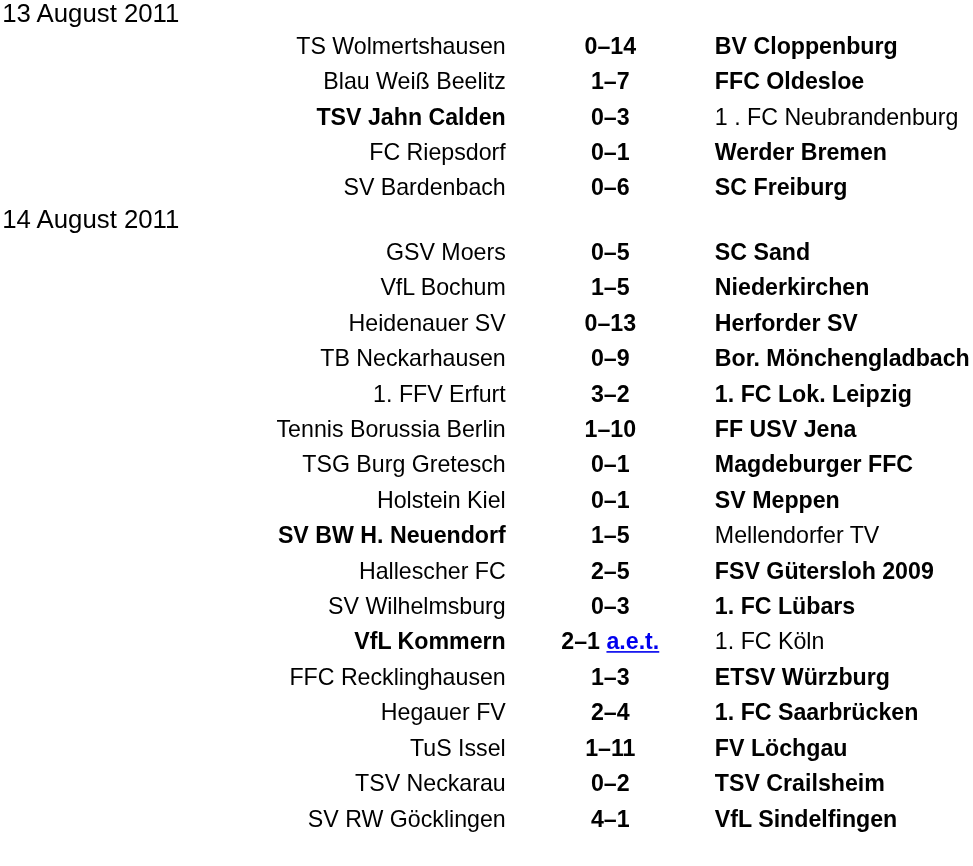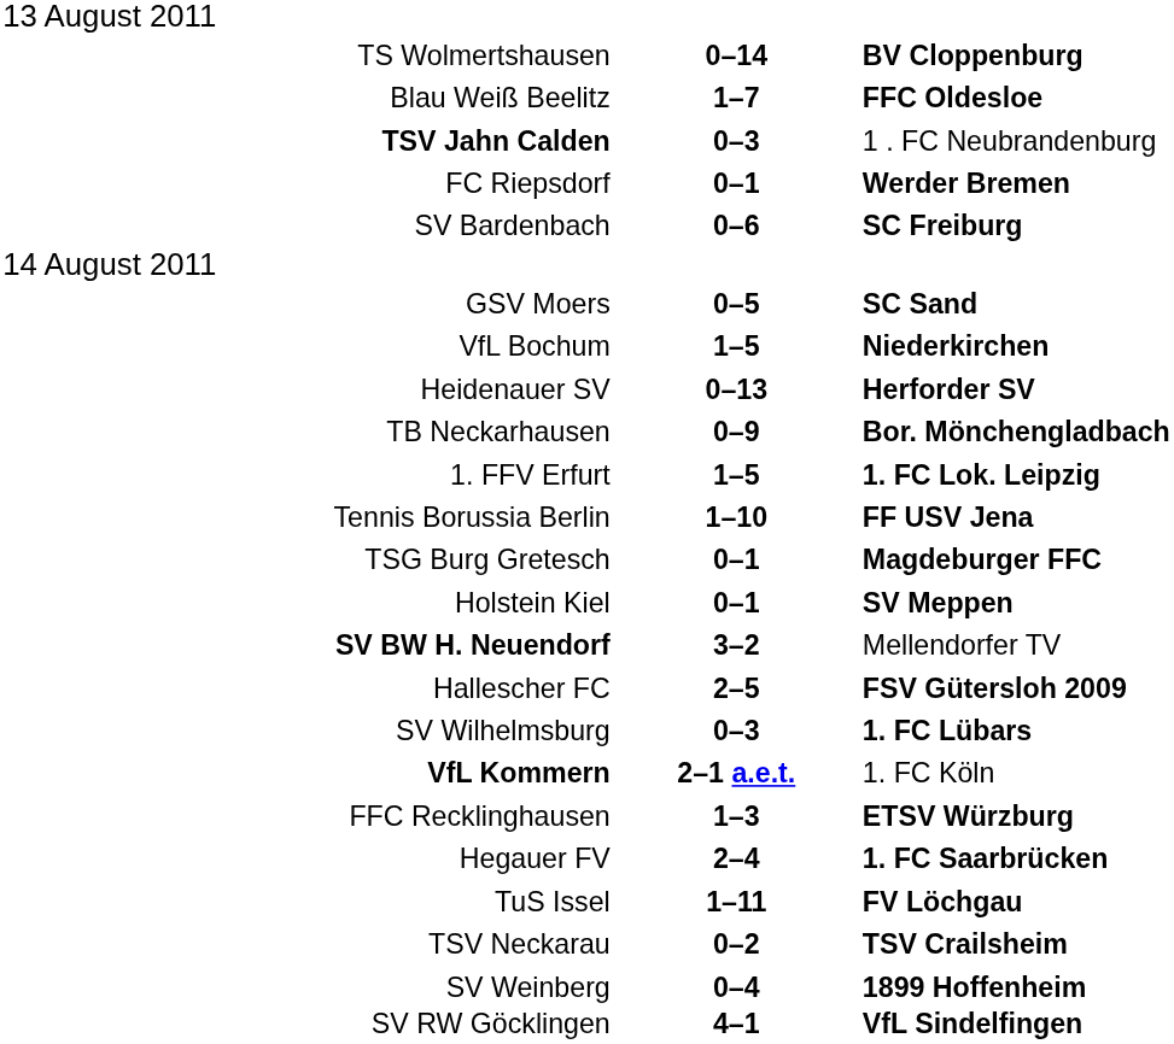1. FFV Erfurt | column 2: 3–2 -> 1–5
SV BW H. Neuendorf | column 2: 1–5 -> 3–2
+ row: SV Weinberg | 0–4 | 1899 Hoffenheim
